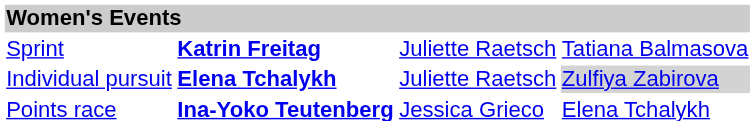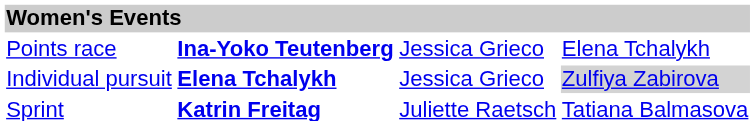rows swapped: Sprint <-> Points race
Individual pursuit | column 3: Juliette Raetsch -> Jessica Grieco
